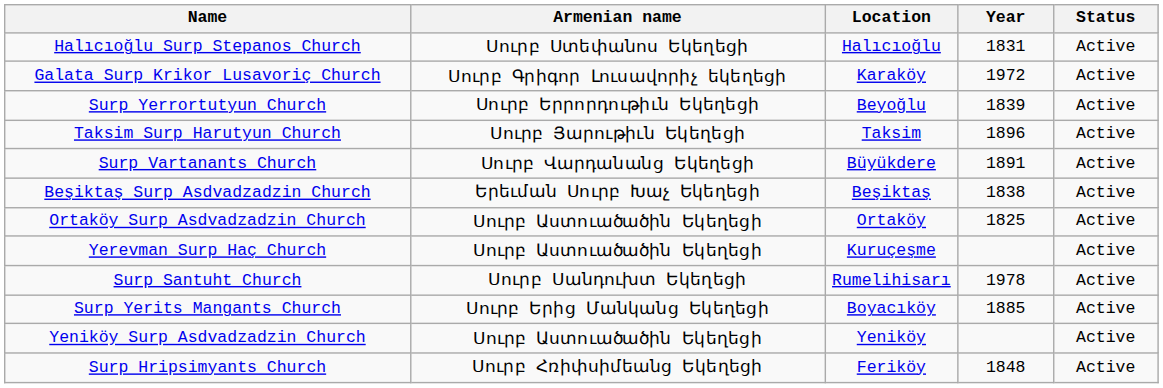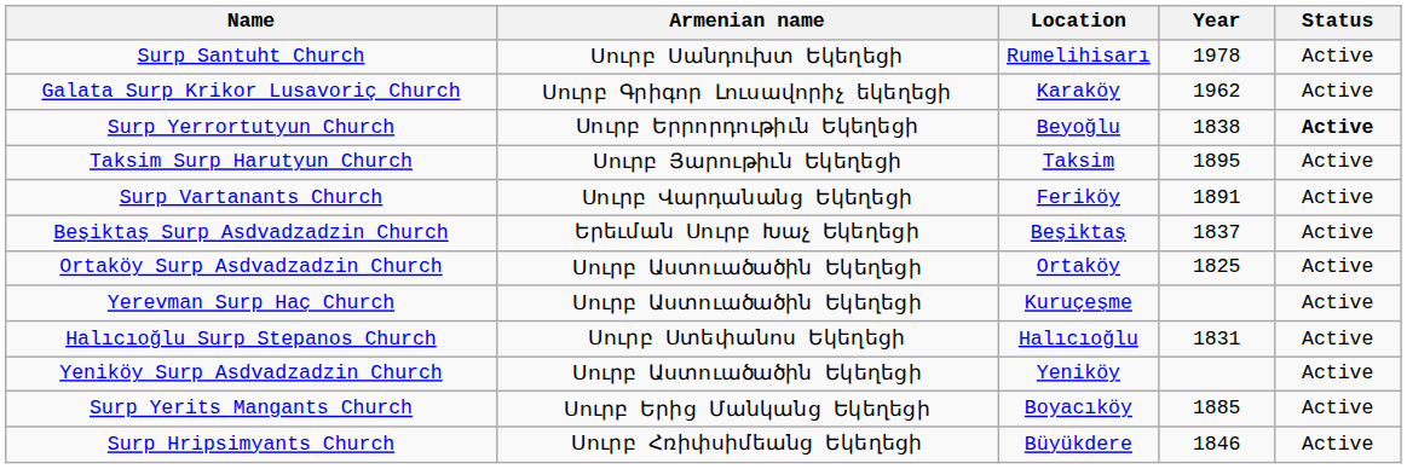rows swapped: Halıcıoğlu Surp Stepanos Church <-> Surp Santuht Church
Galata Surp Krikor Lusavoriç Church | Year: 1972 -> 1962
Surp Yerrortutyun Church | Year: 1839 -> 1838
Surp Yerrortutyun Church | Status: normal -> bold
Taksim Surp Harutyun Church | Year: 1896 -> 1895
Surp Vartanants Church | Location: Büyükdere -> Feriköy
Beşiktaş Surp Asdvadzadzin Church | Year: 1838 -> 1837
rows swapped: Surp Yerits Mangants Church <-> Yeniköy Surp Asdvadzadzin Church
Surp Hripsimyants Church | Location: Feriköy -> Büyükdere
Surp Hripsimyants Church | Year: 1848 -> 1846
